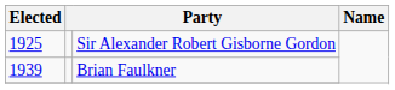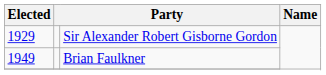Sir Alexander Robert Gisborne Gordon | Elected: 1925 -> 1929
Brian Faulkner | Elected: 1939 -> 1949
